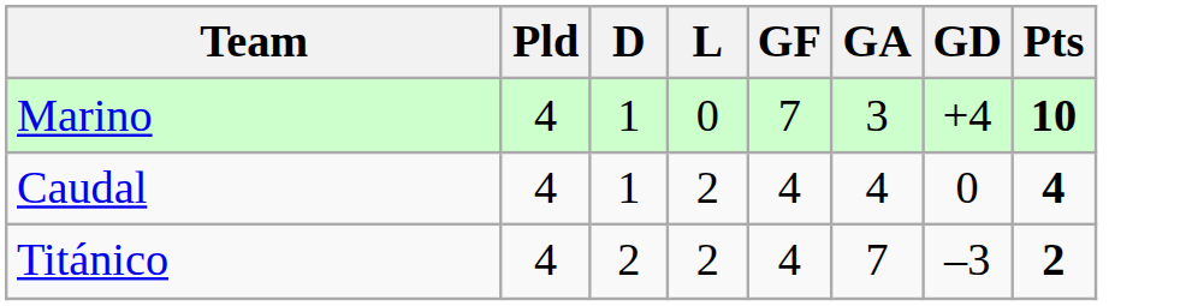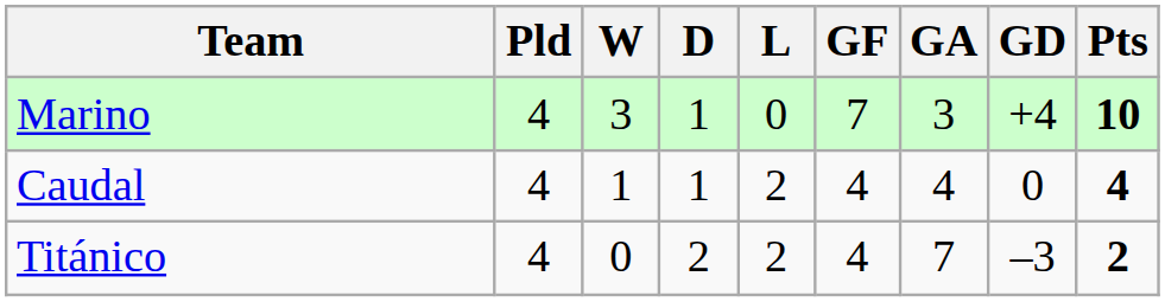+ column: W | 3 | 1 | 0
